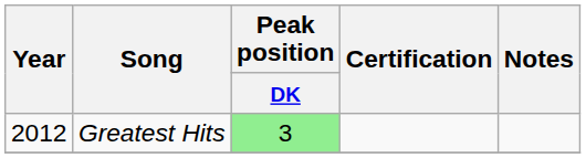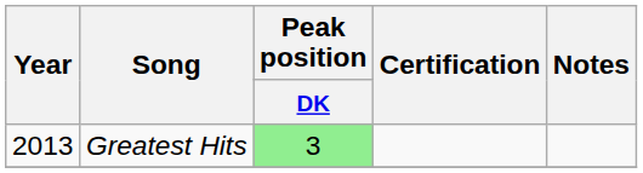Greatest Hits | Year: 2012 -> 2013
